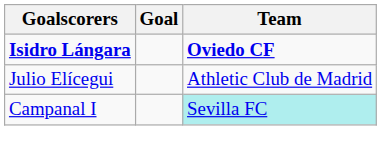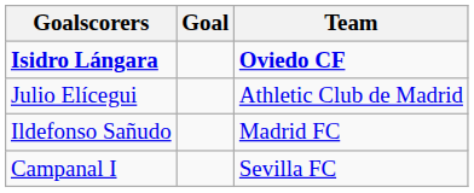+ row: Ildefonso Sañudo | Madrid FC
Campanal I | Team: paleturquoise background -> no background
